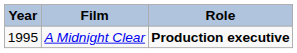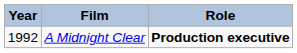A Midnight Clear | Year: 1995 -> 1992
